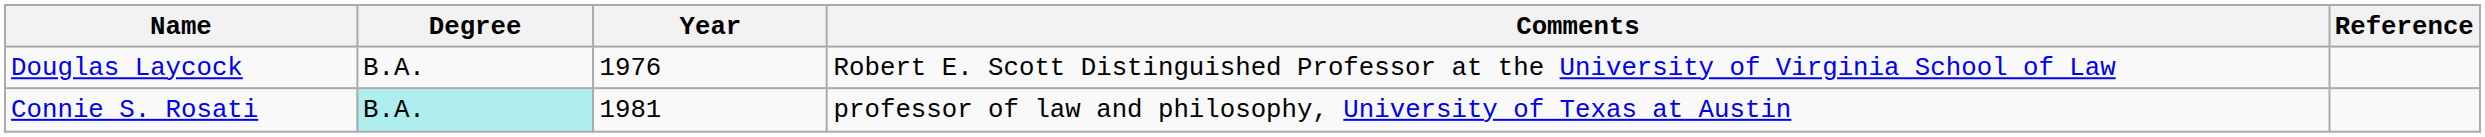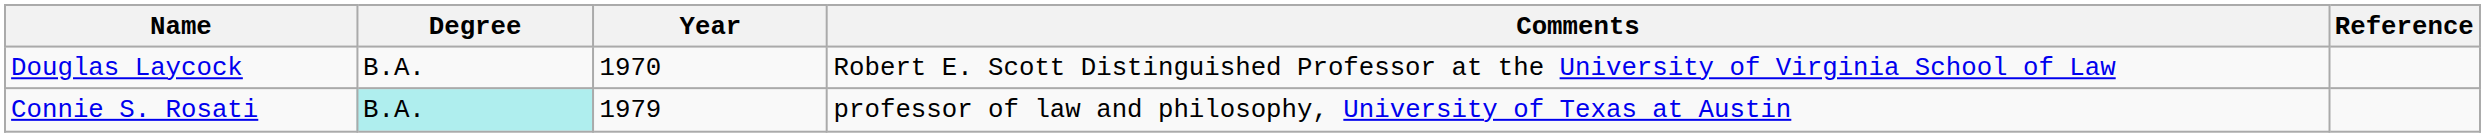Douglas Laycock | Year: 1976 -> 1970
Connie S. Rosati | Year: 1981 -> 1979
